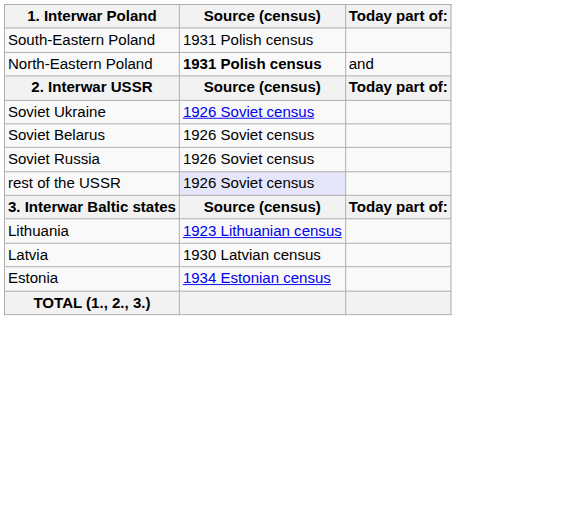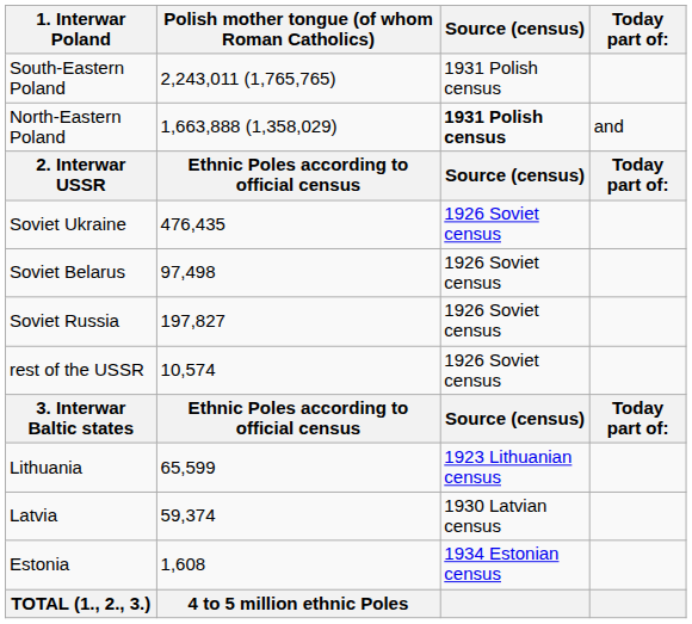+ column: Polish mother tongue (of whom Roman Catholics) | 2,243,011 (1,765,765) | 1,663,888 (1,358,029) | Ethnic Poles according to official census | 476,435 | 97,498 | 197,827 | 10,574 | Ethnic Poles according to official census | 65,599 | 59,374 | 1,608 | 4 to 5 million ethnic Poles
rest of the USSR | Source (census): lavender background -> no background
